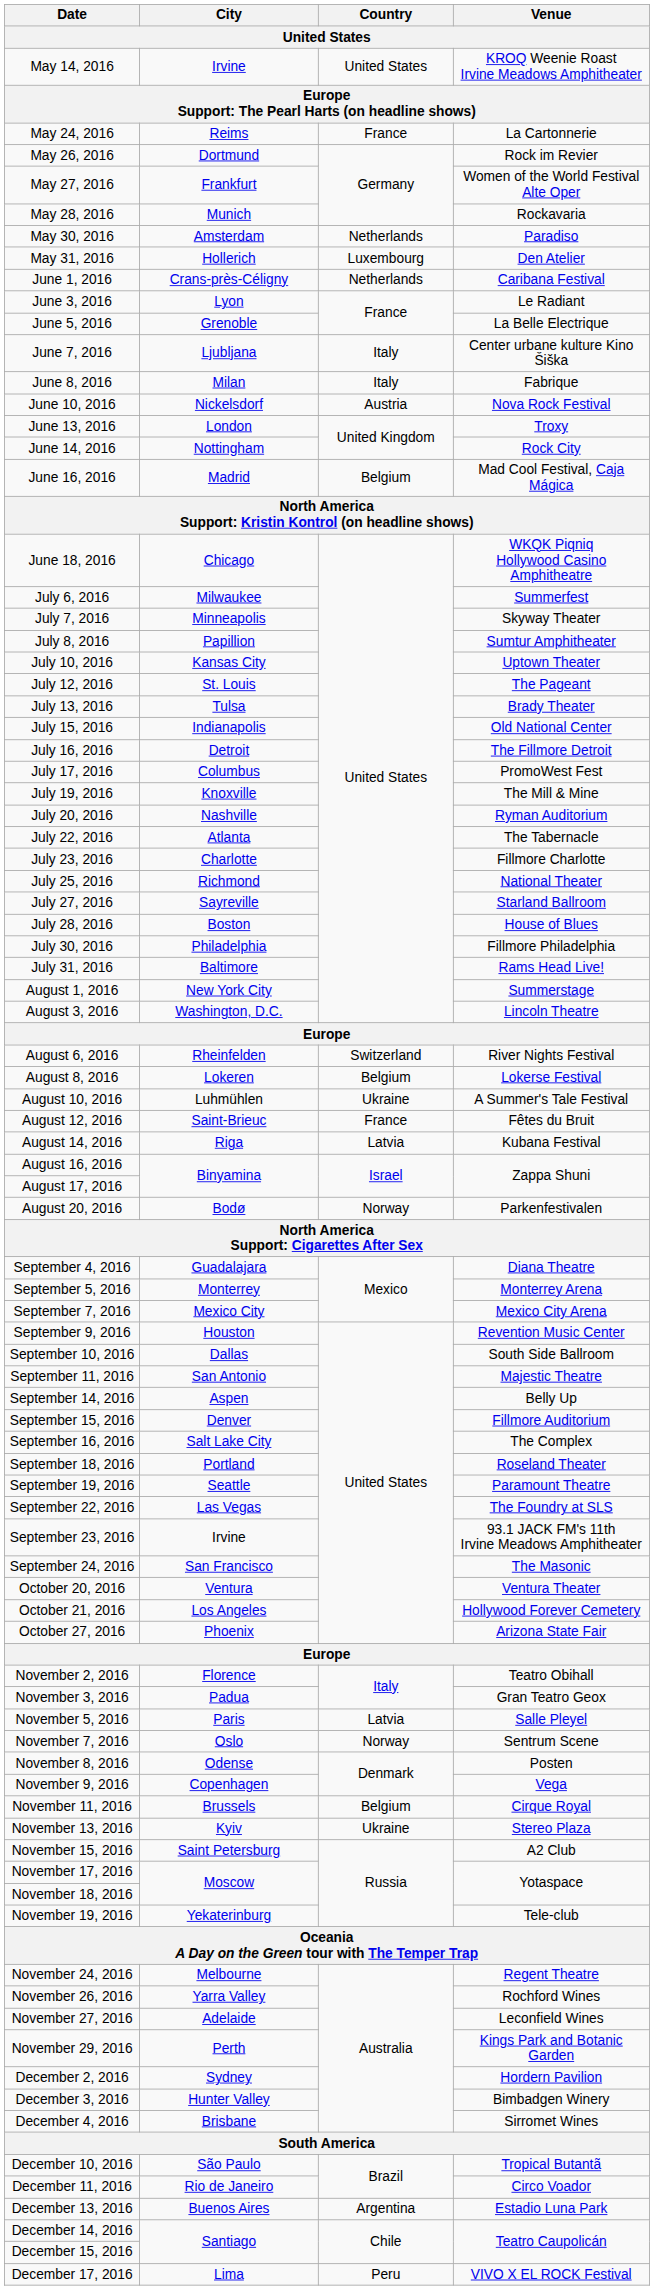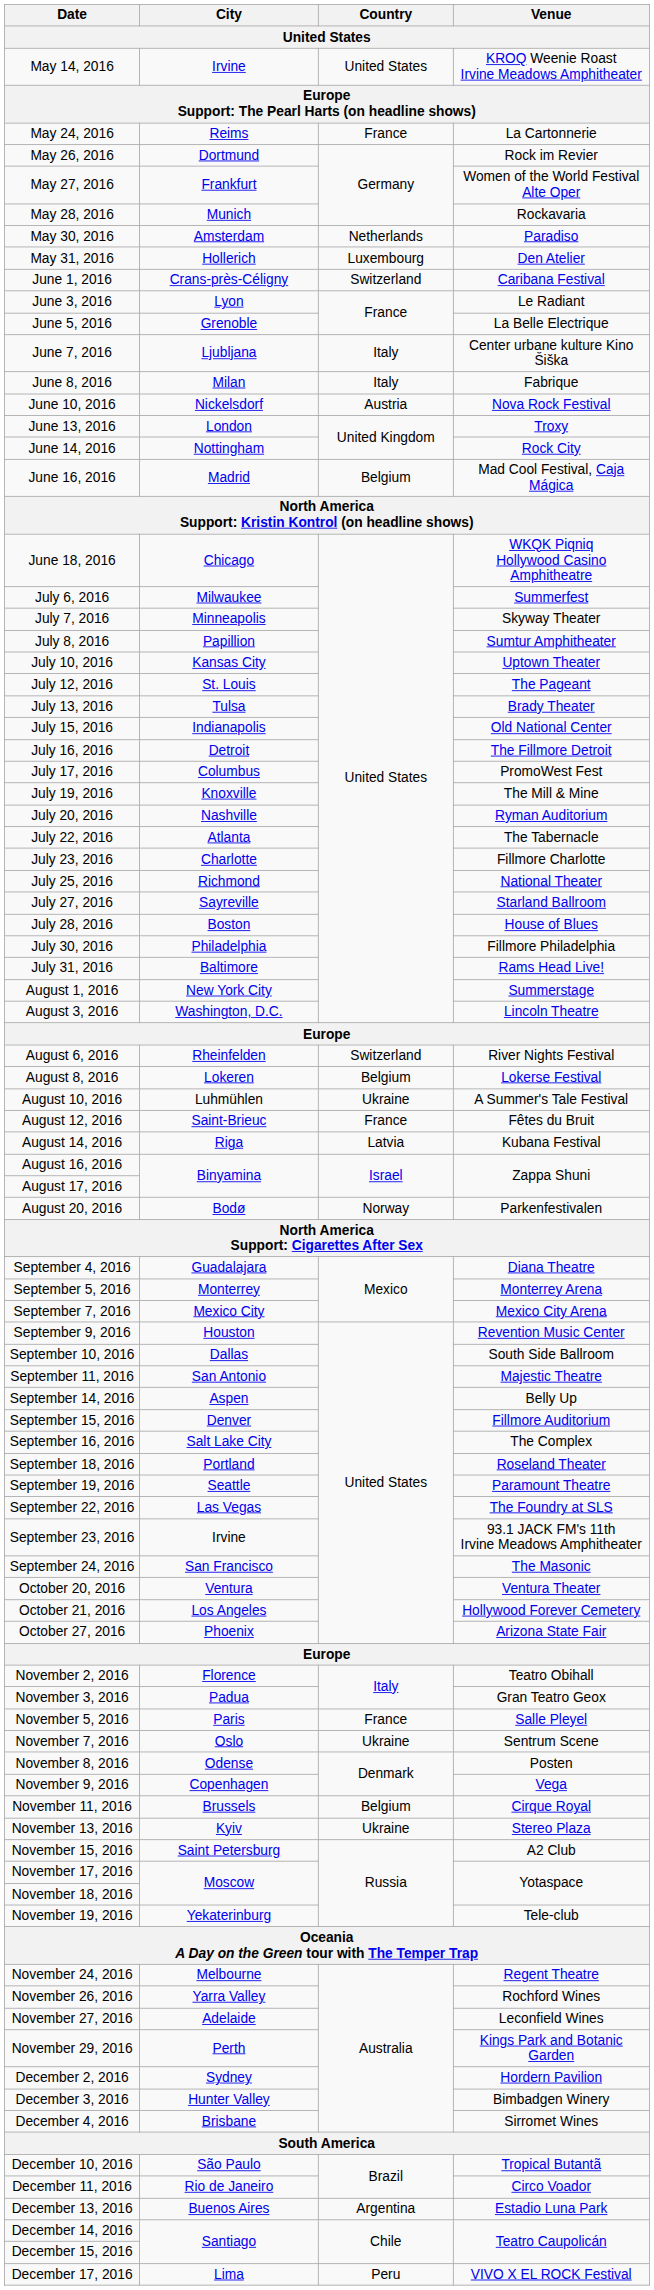June 1, 2016 | Country: Netherlands -> Switzerland
November 5, 2016 | Country: Latvia -> France
November 7, 2016 | Country: Norway -> Ukraine
